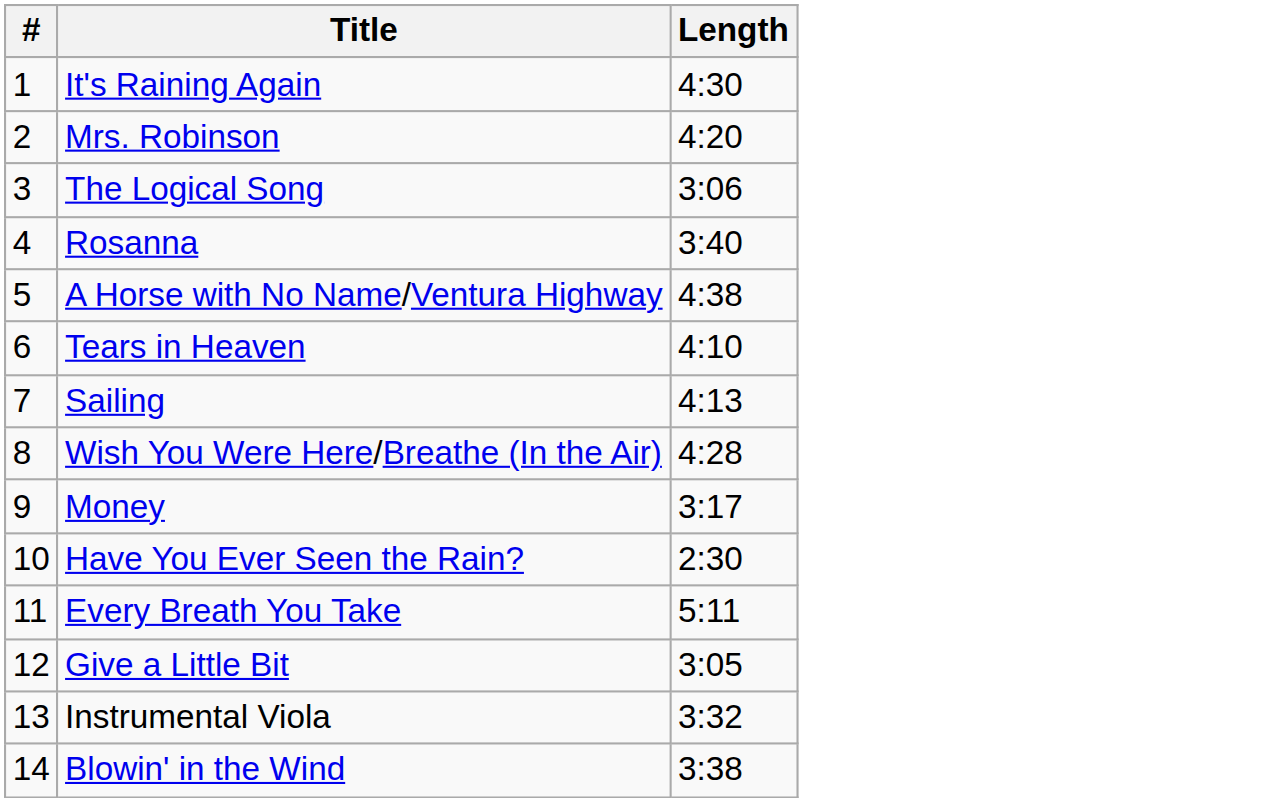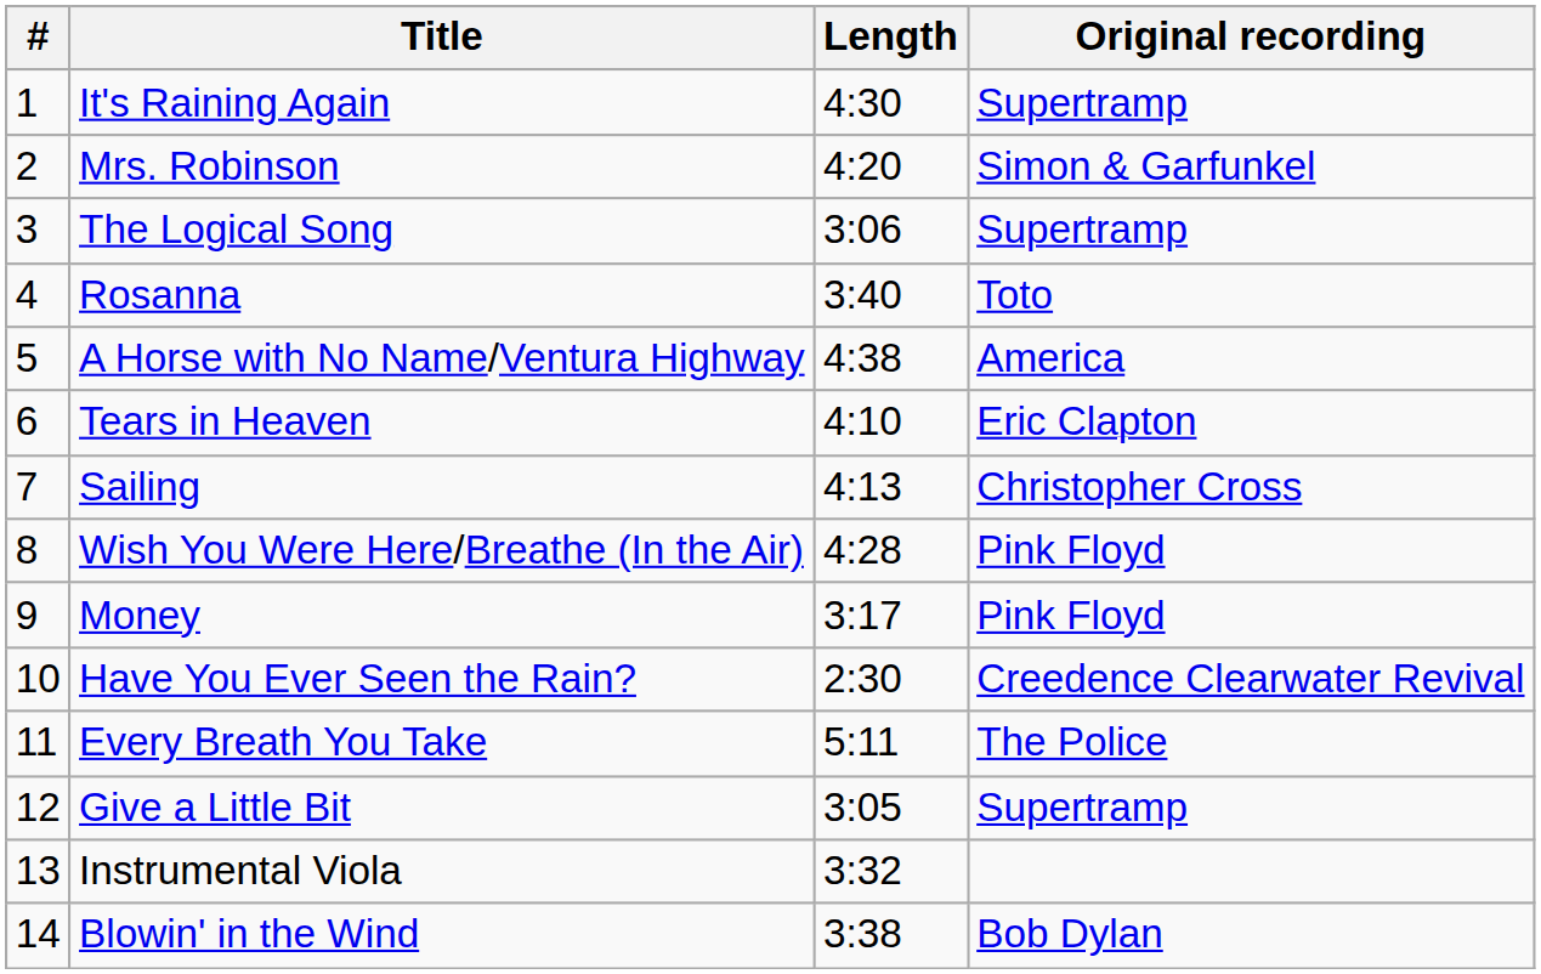+ column: Original recording | Supertramp | Simon & Garfunkel | Supertramp | Toto | America | Eric Clapton | Christopher Cross | Pink Floyd | Pink Floyd | Creedence Clearwater Revival | The Police | Supertramp | Bob Dylan
